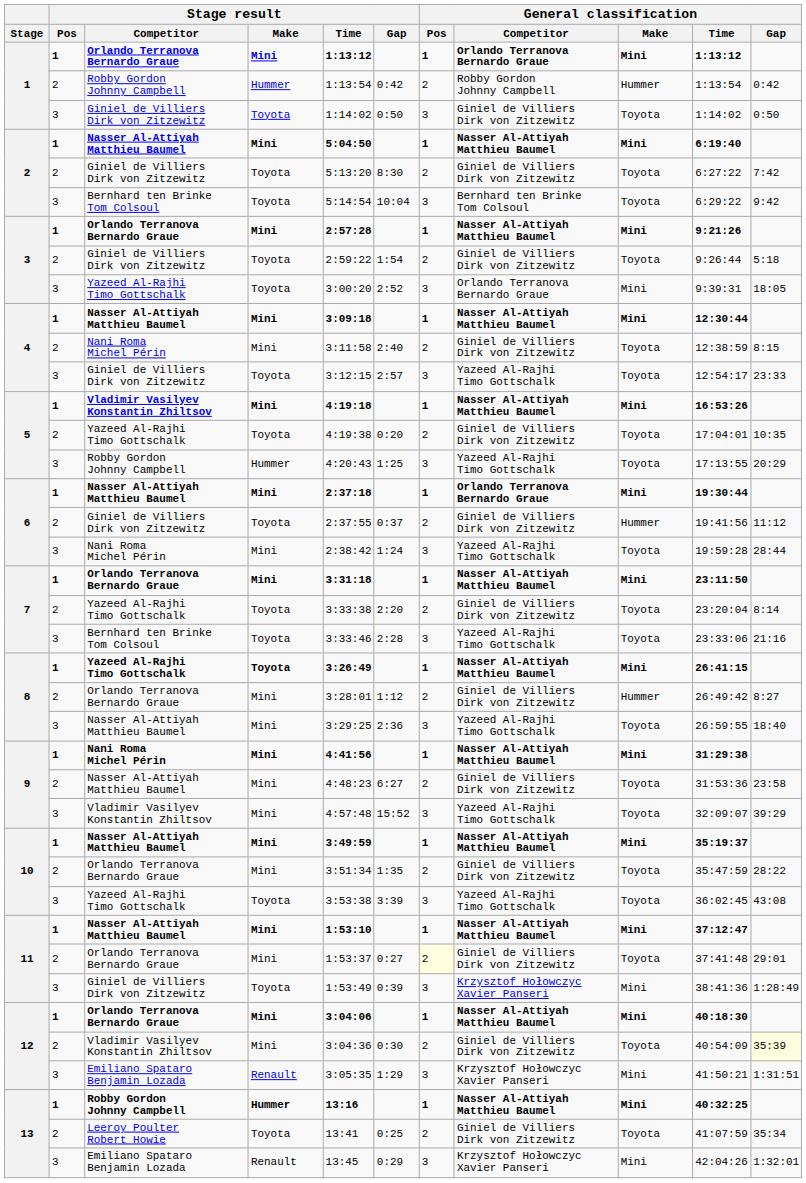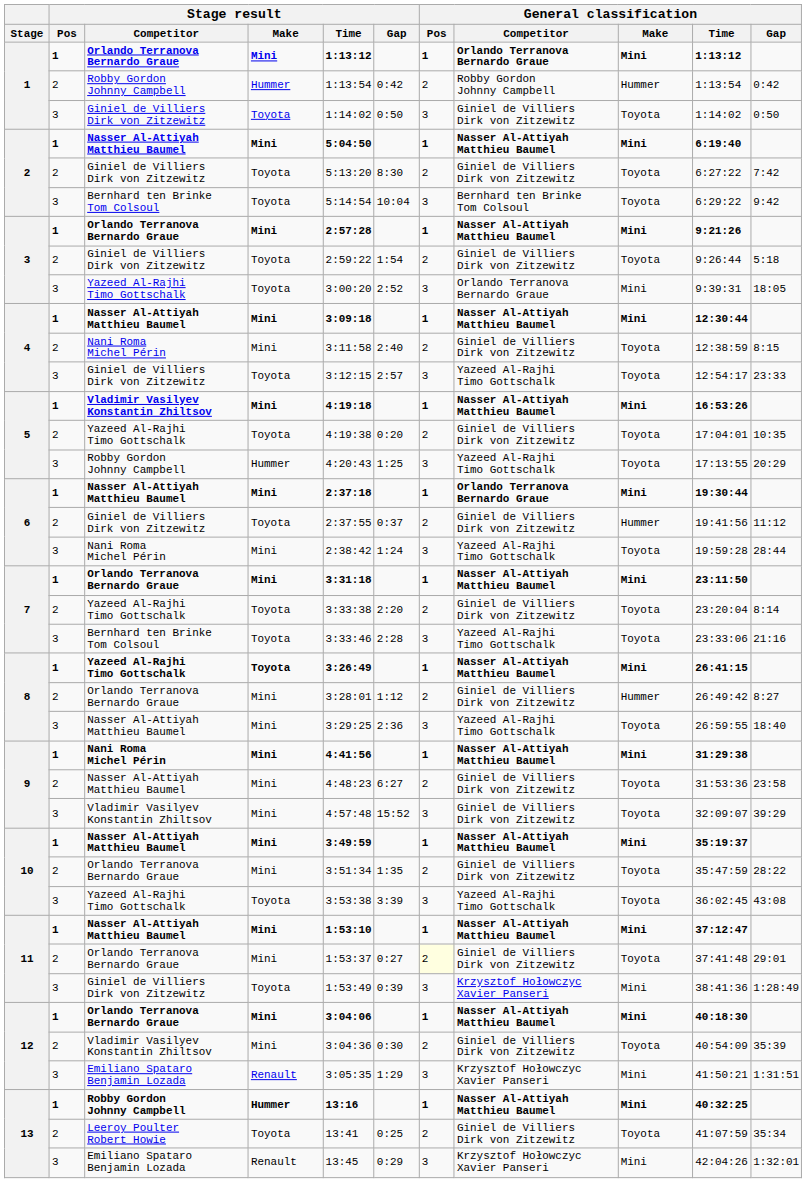9 / Vladimir Vasilyev Konstantin Zhiltsov | General classification / Competitor: Yazeed Al-Rajhi Timo Gottschalk -> Giniel de Villiers Dirk von Zitzewitz
12 / Vladimir Vasilyev Konstantin Zhiltsov | General classification / Gap: lightyellow background -> no background
